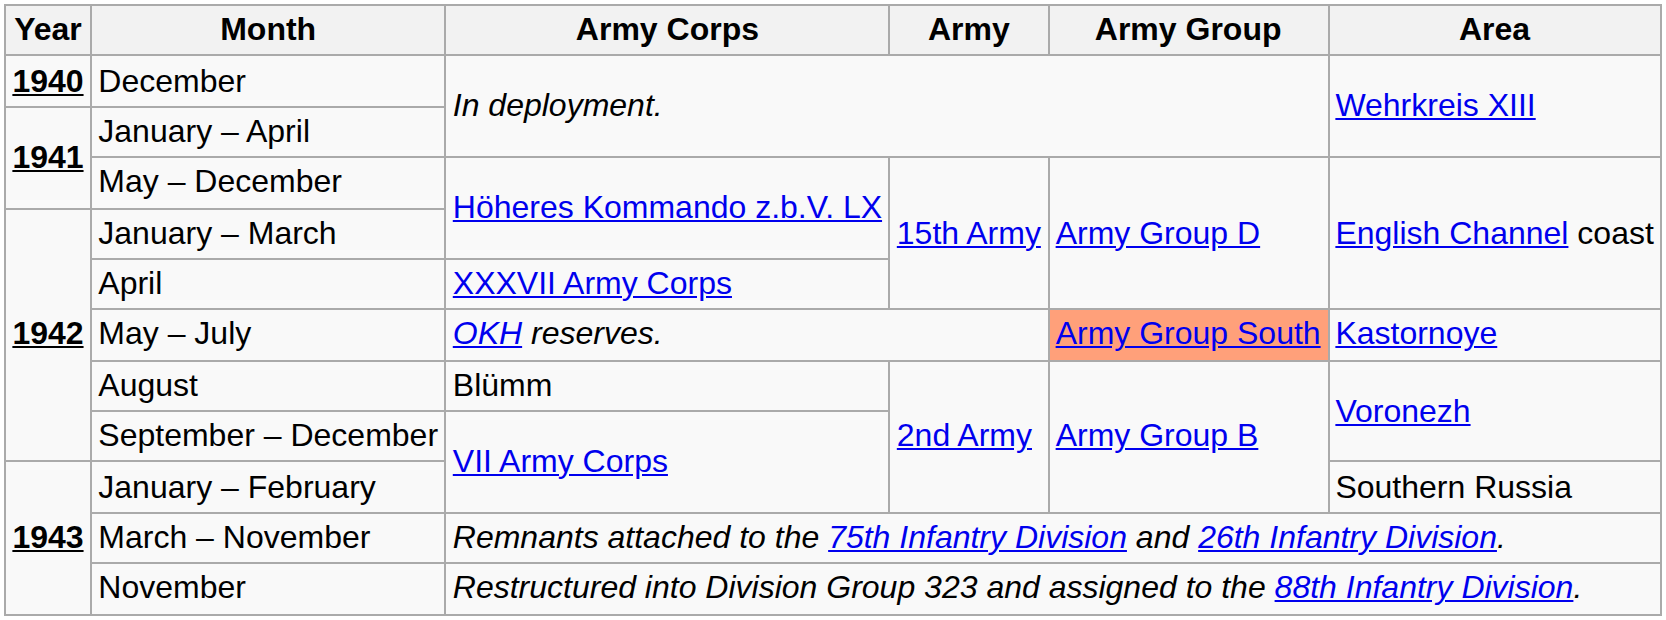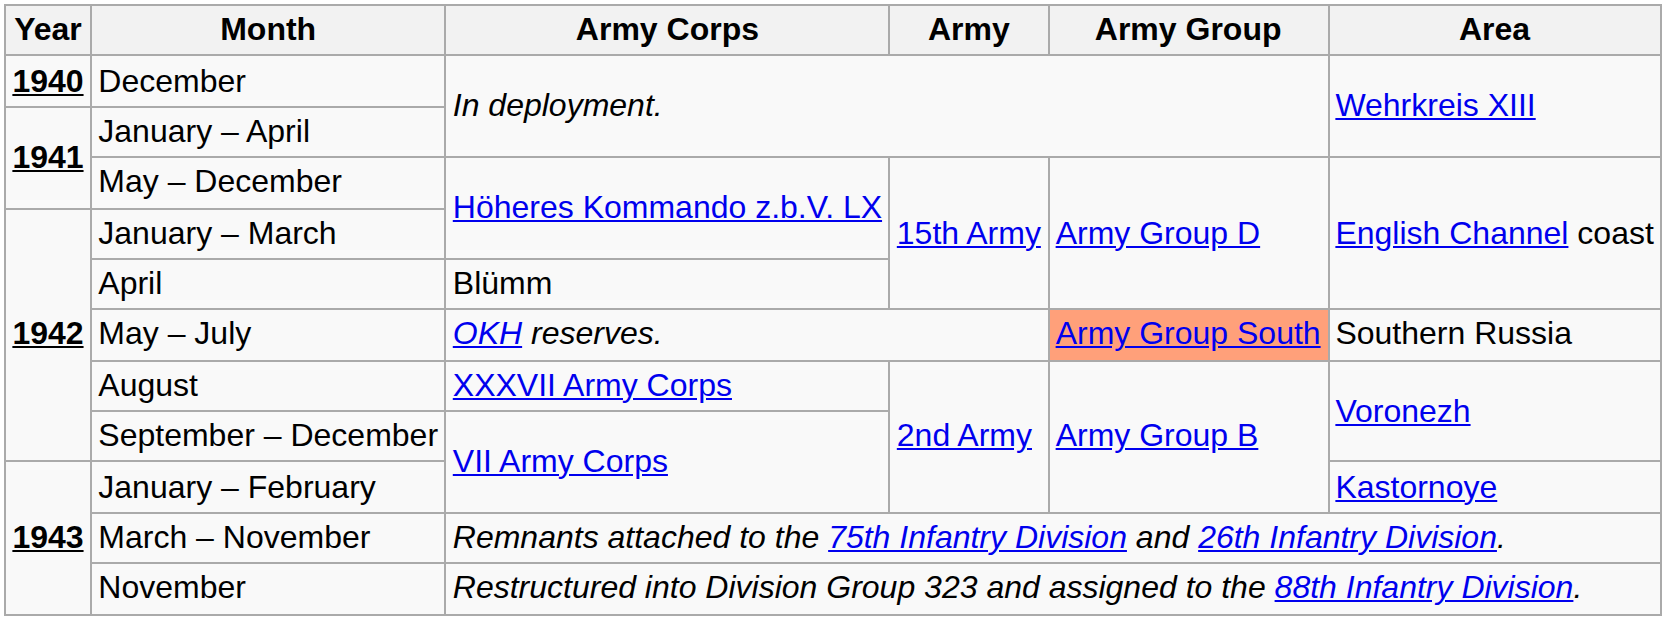April | Army Corps: XXXVII Army Corps -> Blümm
May – July | Area: Kastornoye -> Southern Russia
August | Army Corps: Blümm -> XXXVII Army Corps
January – February | Area: Southern Russia -> Kastornoye
